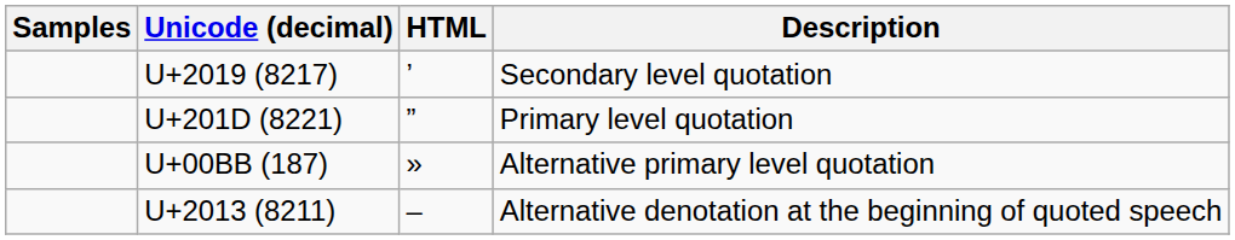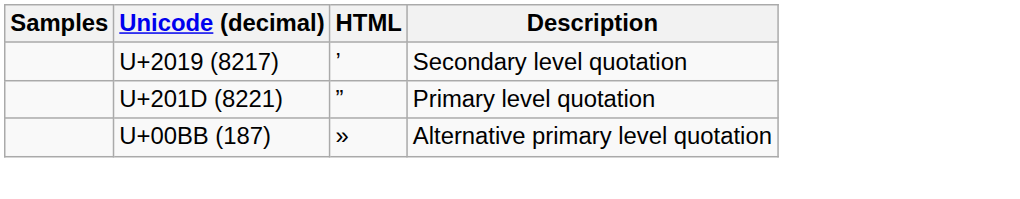- row: U+2013 (8211) | – | Alternative denotation at the beginning of quoted speech
